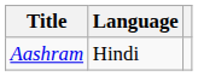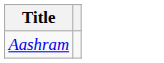- column: Language | Hindi
